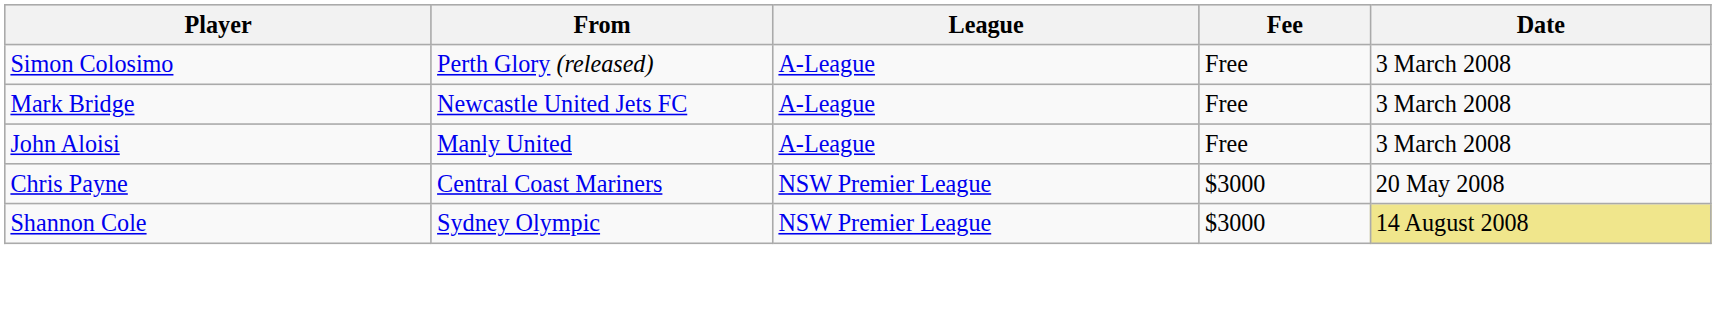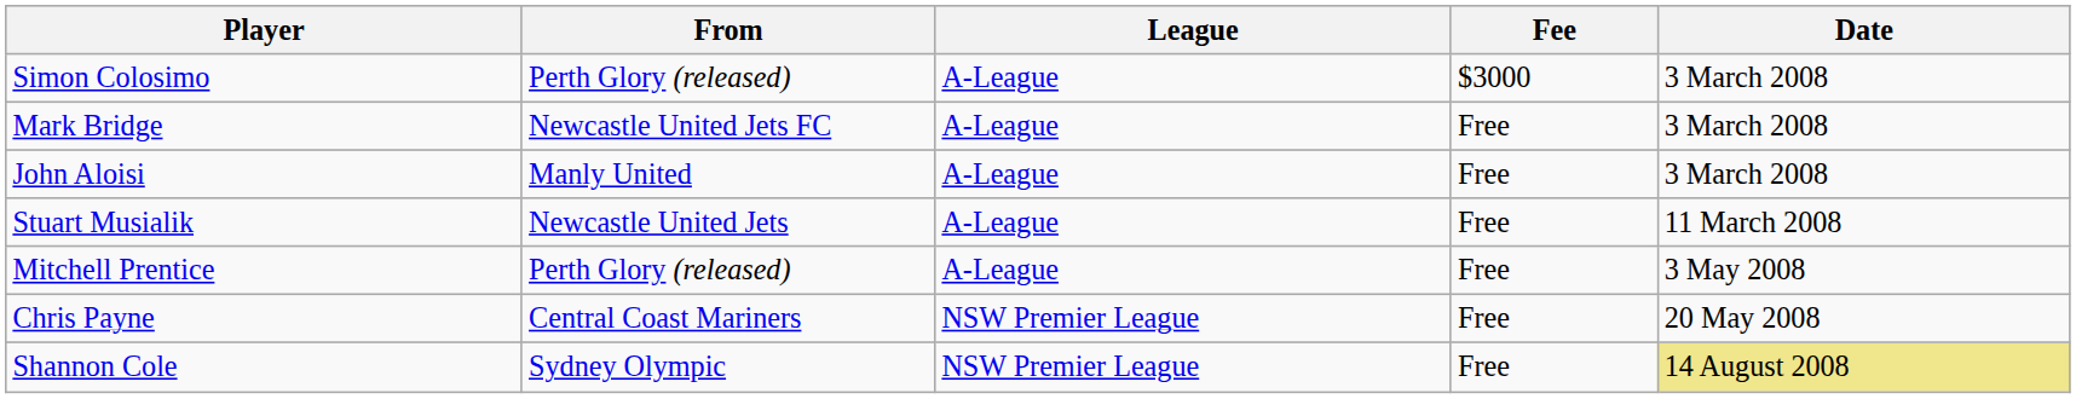Simon Colosimo | Fee: Free -> $3000
+ row: Stuart Musialik | Newcastle United Jets | A-League | Free | 11 March 2008
+ row: Mitchell Prentice | Perth Glory (released) | A-League | Free | 3 May 2008
Chris Payne | Fee: $3000 -> Free
Shannon Cole | Fee: $3000 -> Free
